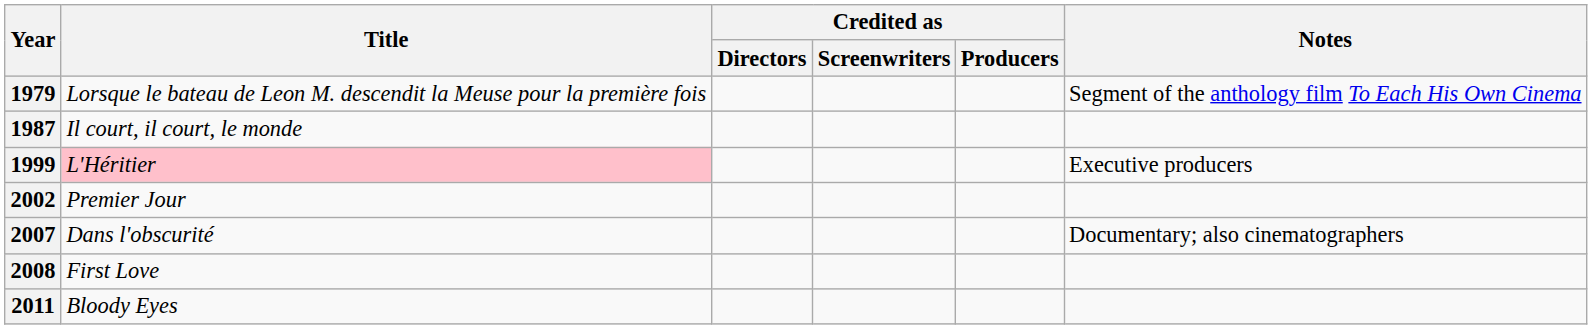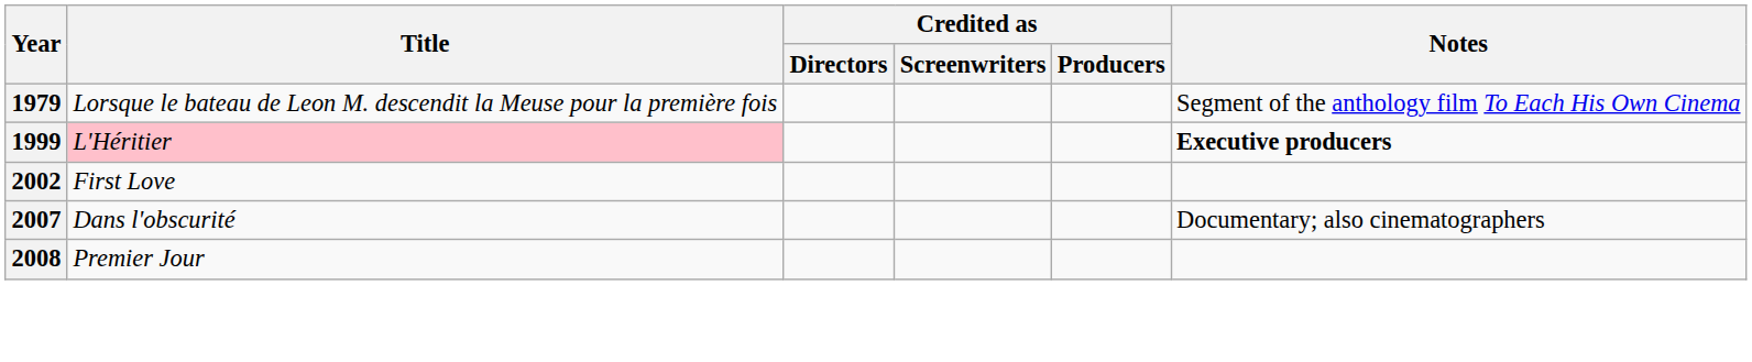- row: 1987 | Il court, il court, le monde
1999 | Notes: normal -> bold
2002 | Title: Premier Jour -> First Love
2008 | Title: First Love -> Premier Jour
- row: 2011 | Bloody Eyes
